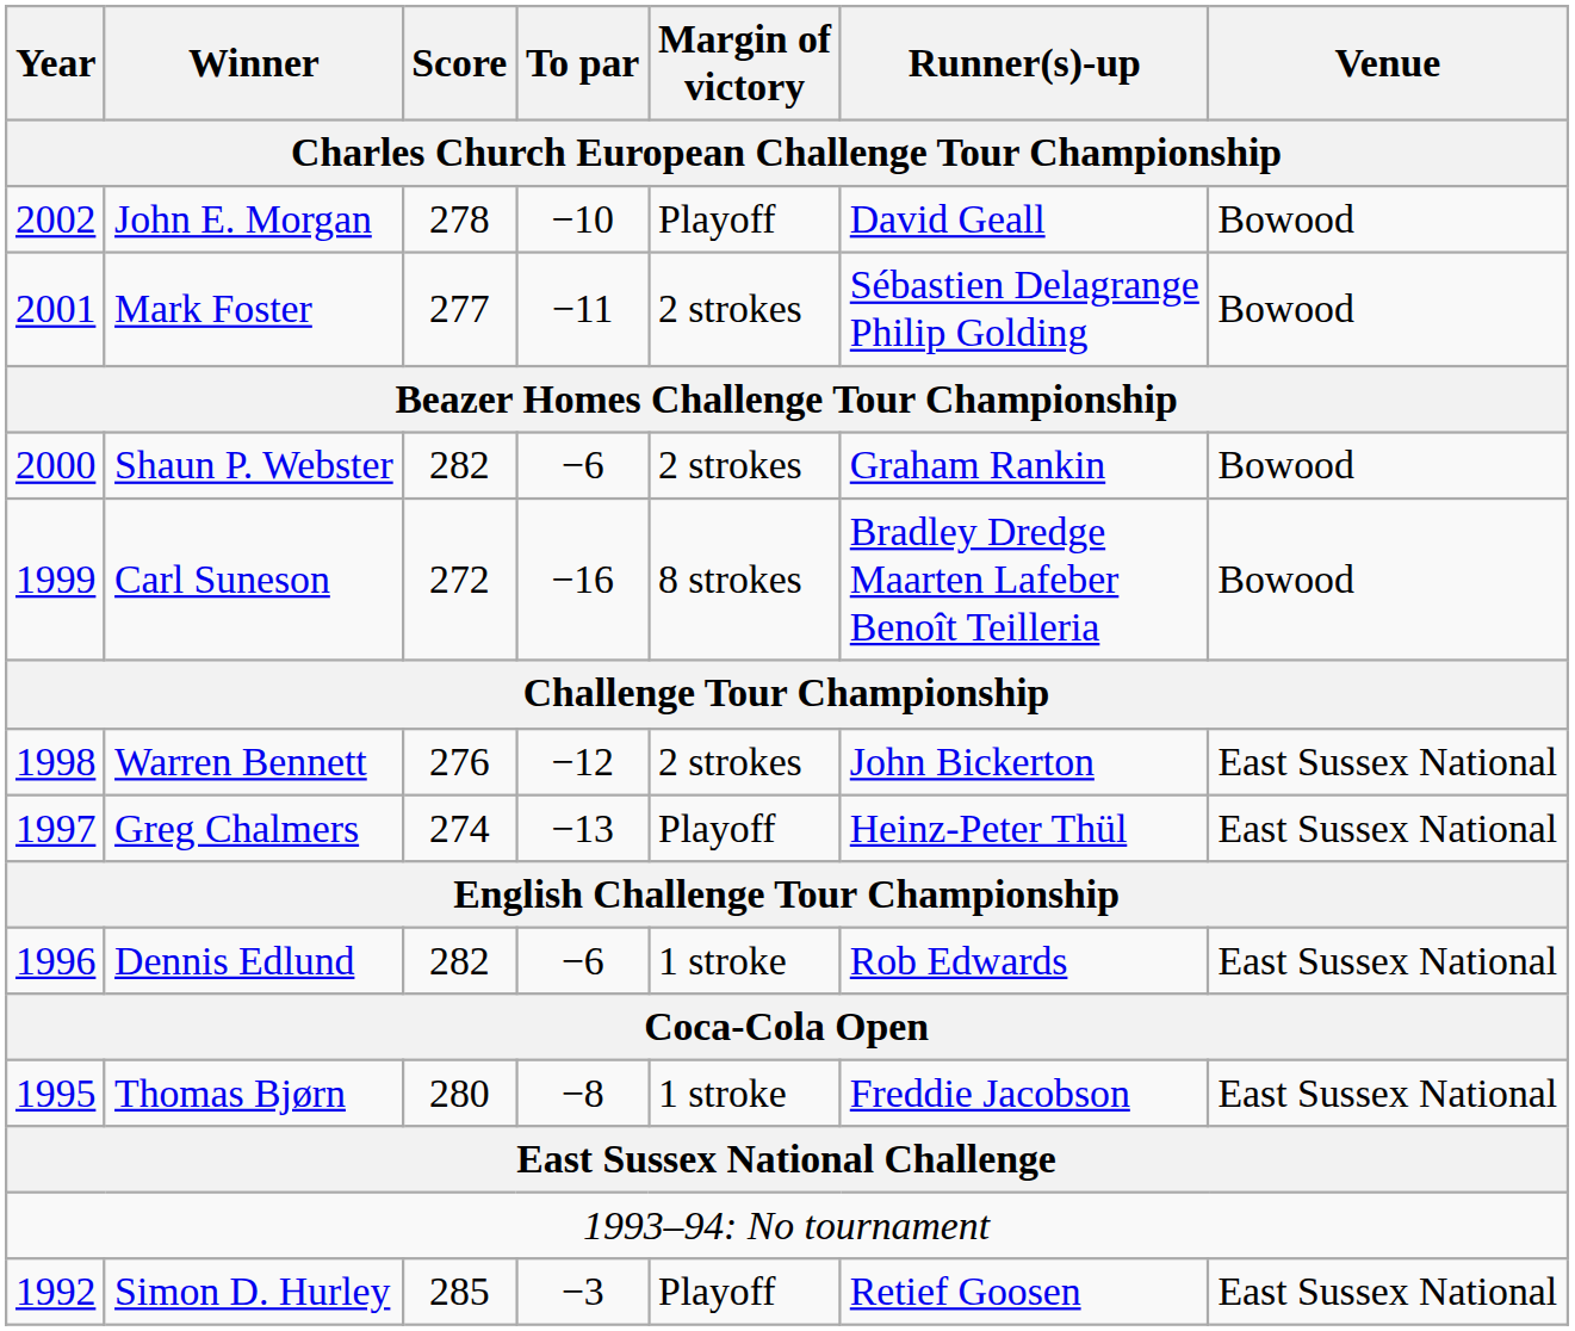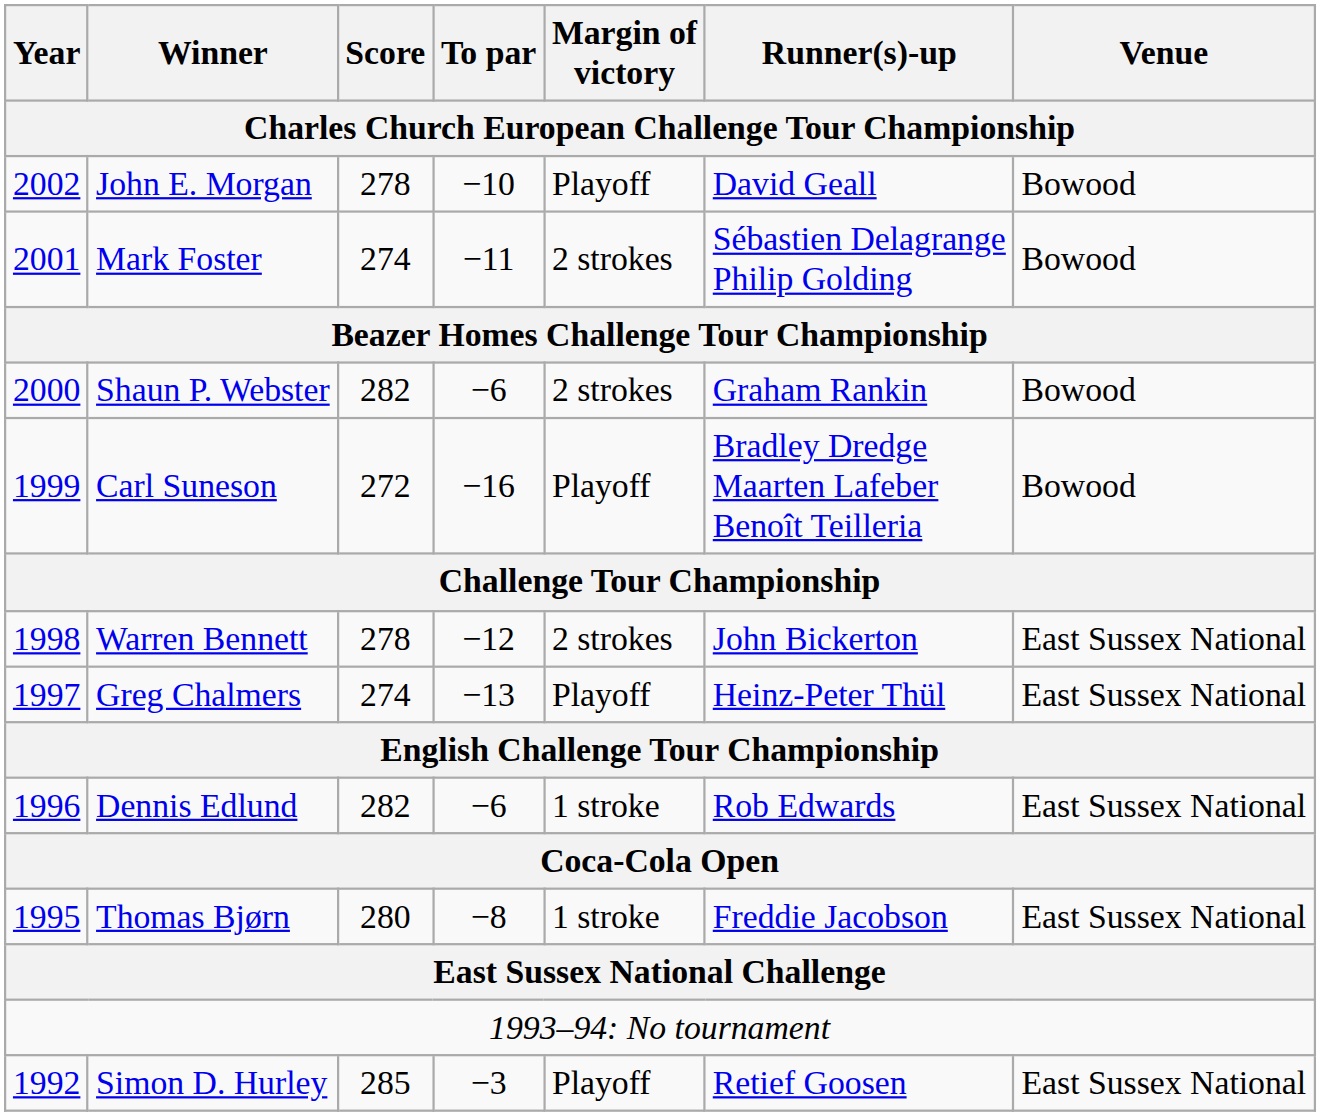Mark Foster | Score: 277 -> 274
Carl Suneson | Margin of victory: 8 strokes -> Playoff
Warren Bennett | Score: 276 -> 278
